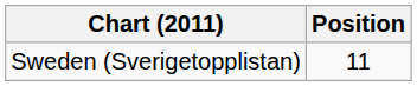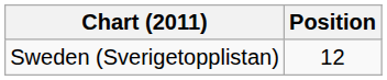Sweden (Sverigetopplistan) | Position: 11 -> 12
